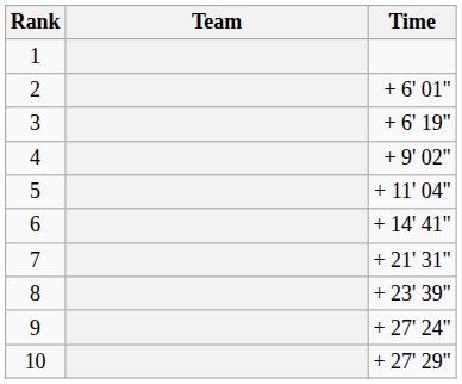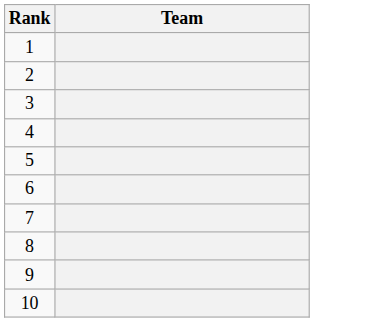- column: Time | + 6' 01" | + 6' 19" | + 9' 02" | + 11' 04" | + 14' 41" | + 21' 31" | + 23' 39" | + 27' 24" | + 27' 29"
